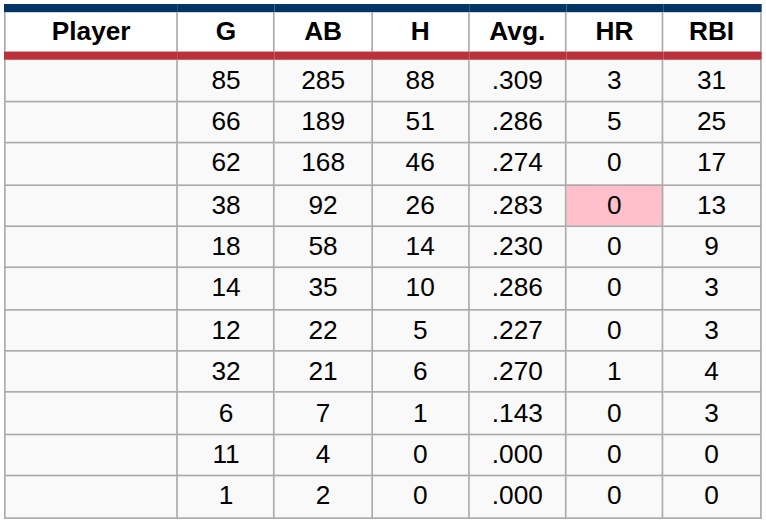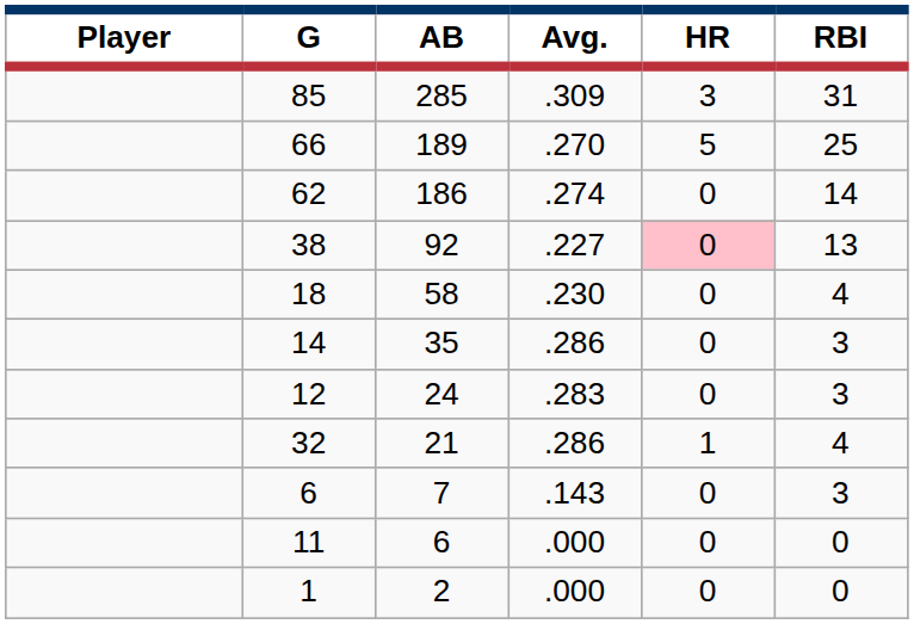- column: H | 88 | 51 | 46 | 26 | 14 | 10 | 5 | 6 | 1 | 0 | 0
66 | Avg.: .286 -> .270
62 | AB: 168 -> 186
62 | RBI: 17 -> 14
38 | Avg.: .283 -> .227
18 | RBI: 9 -> 4
12 | AB: 22 -> 24
12 | Avg.: .227 -> .283
32 | Avg.: .270 -> .286
11 | AB: 4 -> 6
